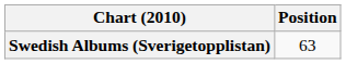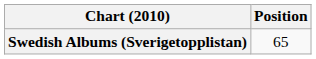Swedish Albums (Sverigetopplistan) | Position: 63 -> 65
